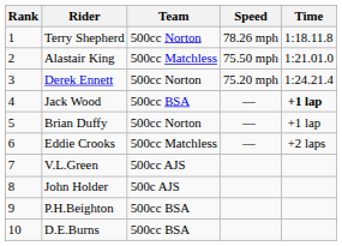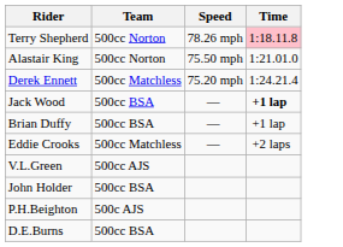- column: Rank | 1 | 2 | 3 | 4 | 5 | 6 | 7 | 8 | 9 | 10
Terry Shepherd | Time: no background -> pink background
Alastair King | Team: 500cc Matchless -> 500cc Norton
Derek Ennett | Team: 500cc Norton -> 500cc Matchless
Brian Duffy | Team: 500cc Norton -> 500cc BSA
John Holder | Team: 500c AJS -> 500cc BSA
P.H.Beighton | Team: 500cc BSA -> 500c AJS
